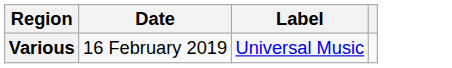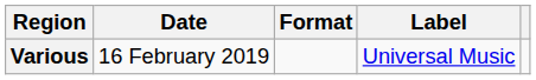+ column: Format
